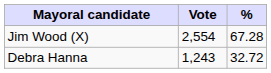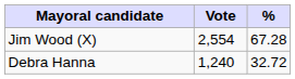Debra Hanna | Vote: 1,243 -> 1,240
